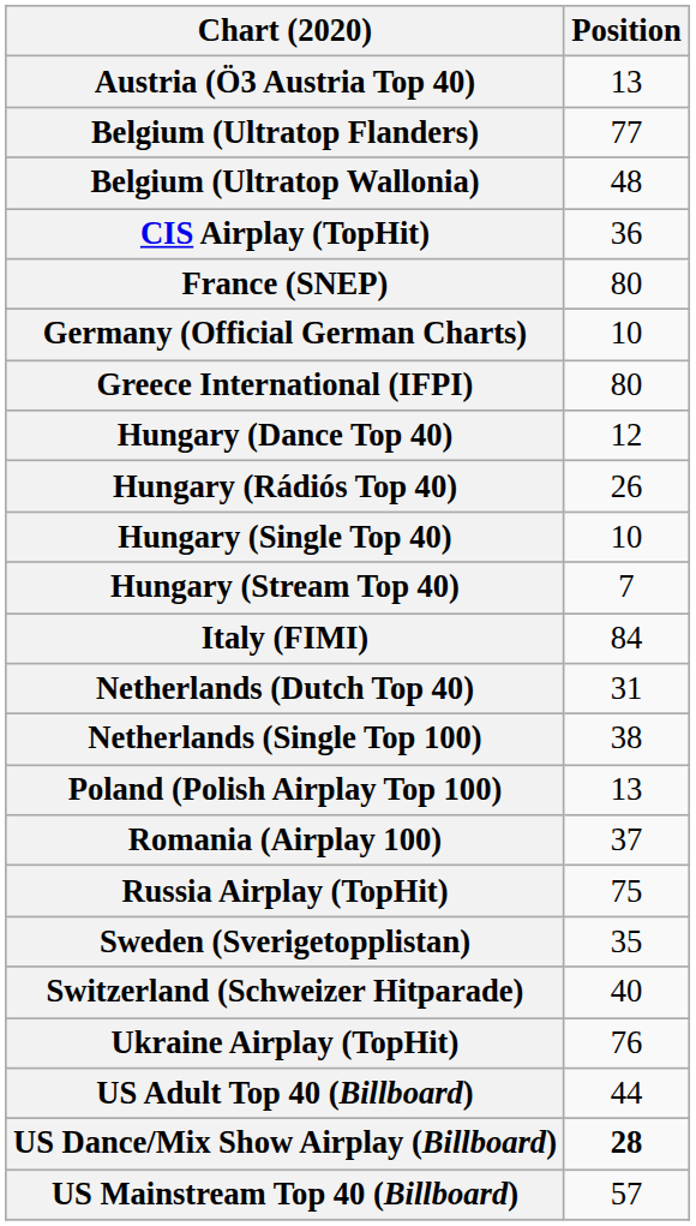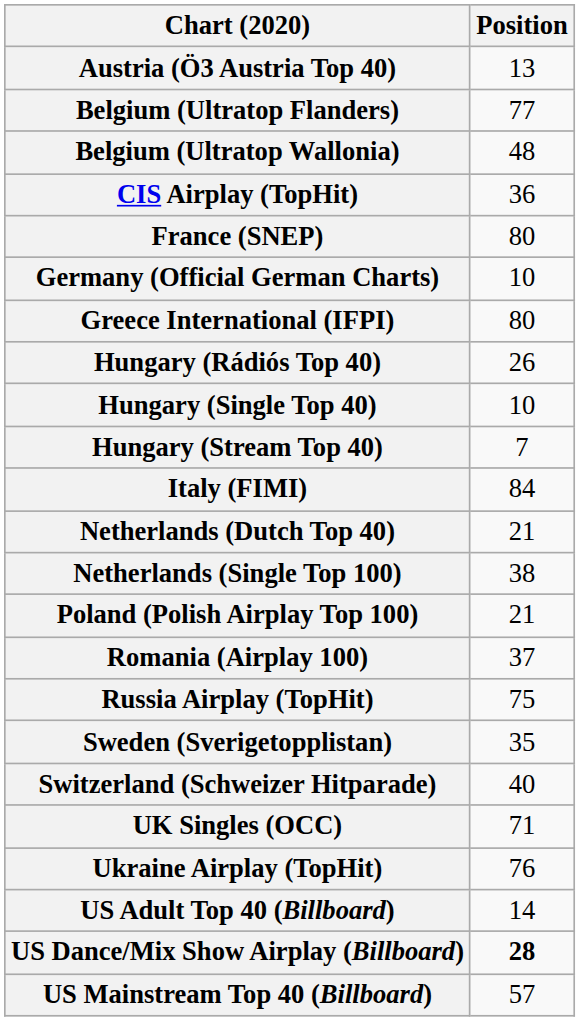- row: Hungary (Dance Top 40) | 12
Netherlands (Dutch Top 40) | Position: 31 -> 21
Poland (Polish Airplay Top 100) | Position: 13 -> 21
+ row: UK Singles (OCC) | 71
US Adult Top 40 (Billboard) | Position: 44 -> 14
